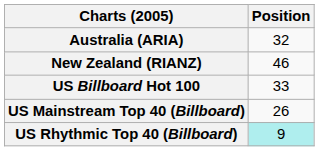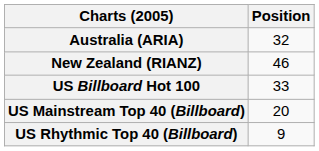US Mainstream Top 40 (Billboard) | Position: 26 -> 20
US Rhythmic Top 40 (Billboard) | Position: paleturquoise background -> no background
